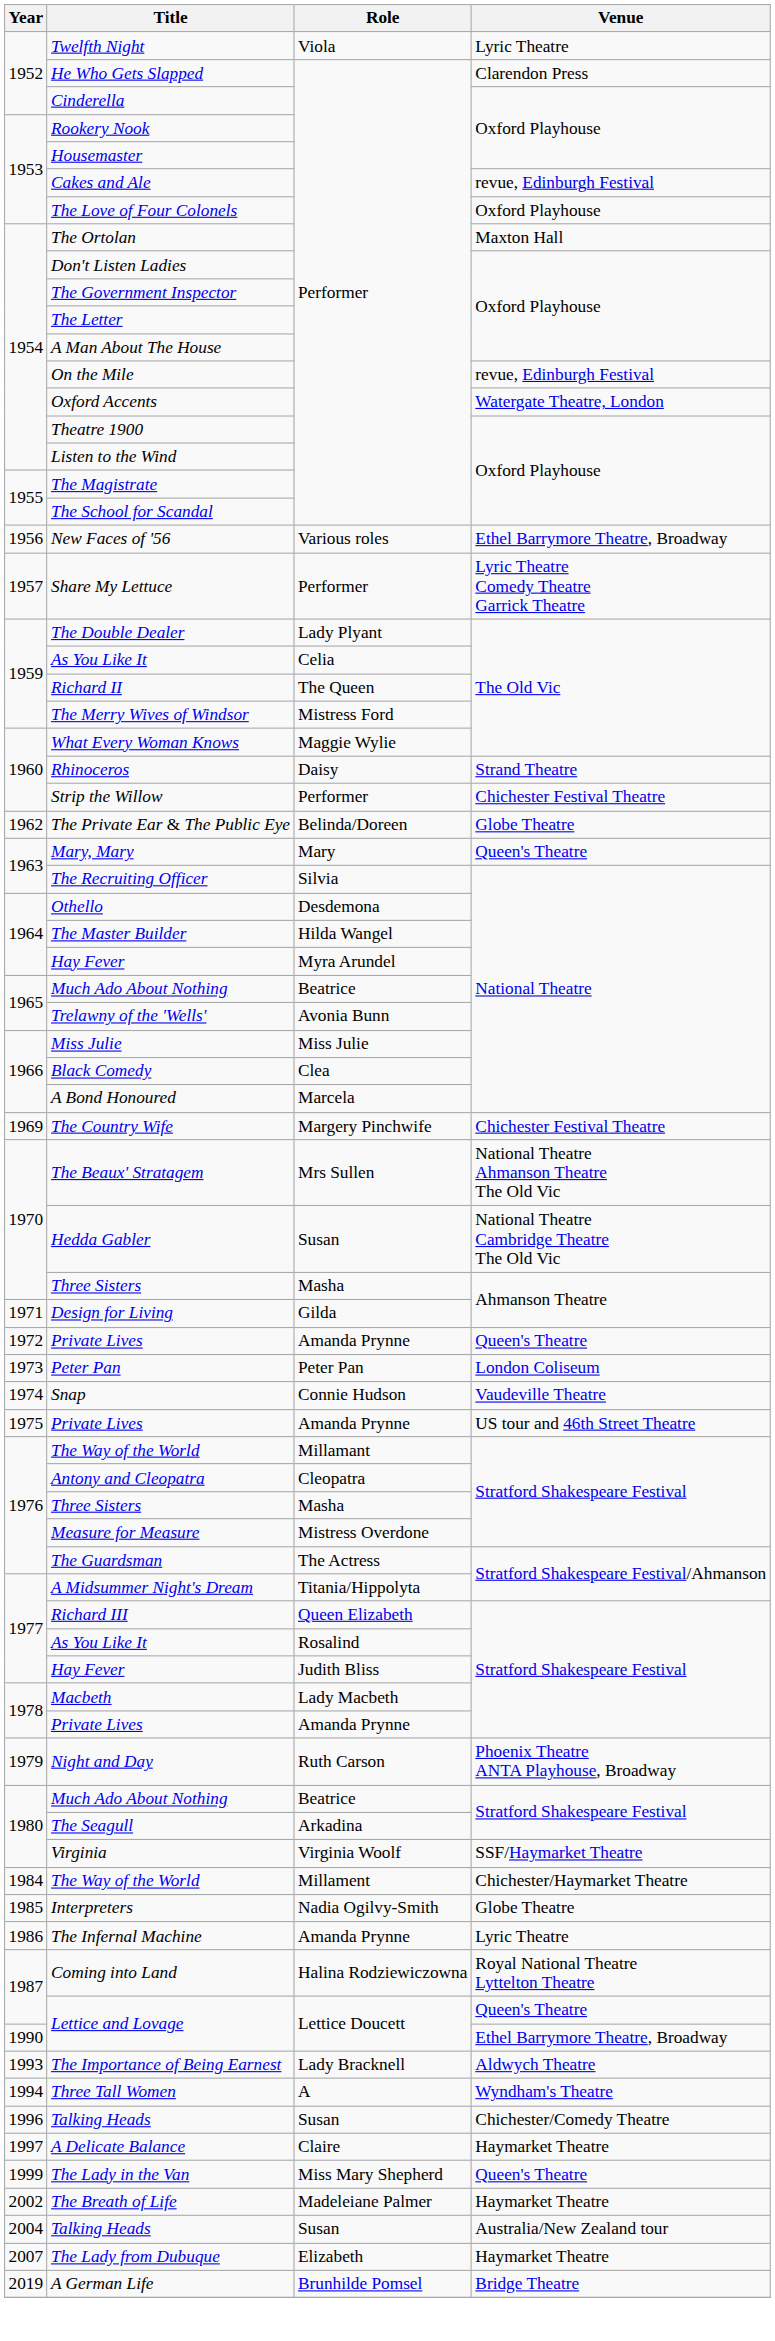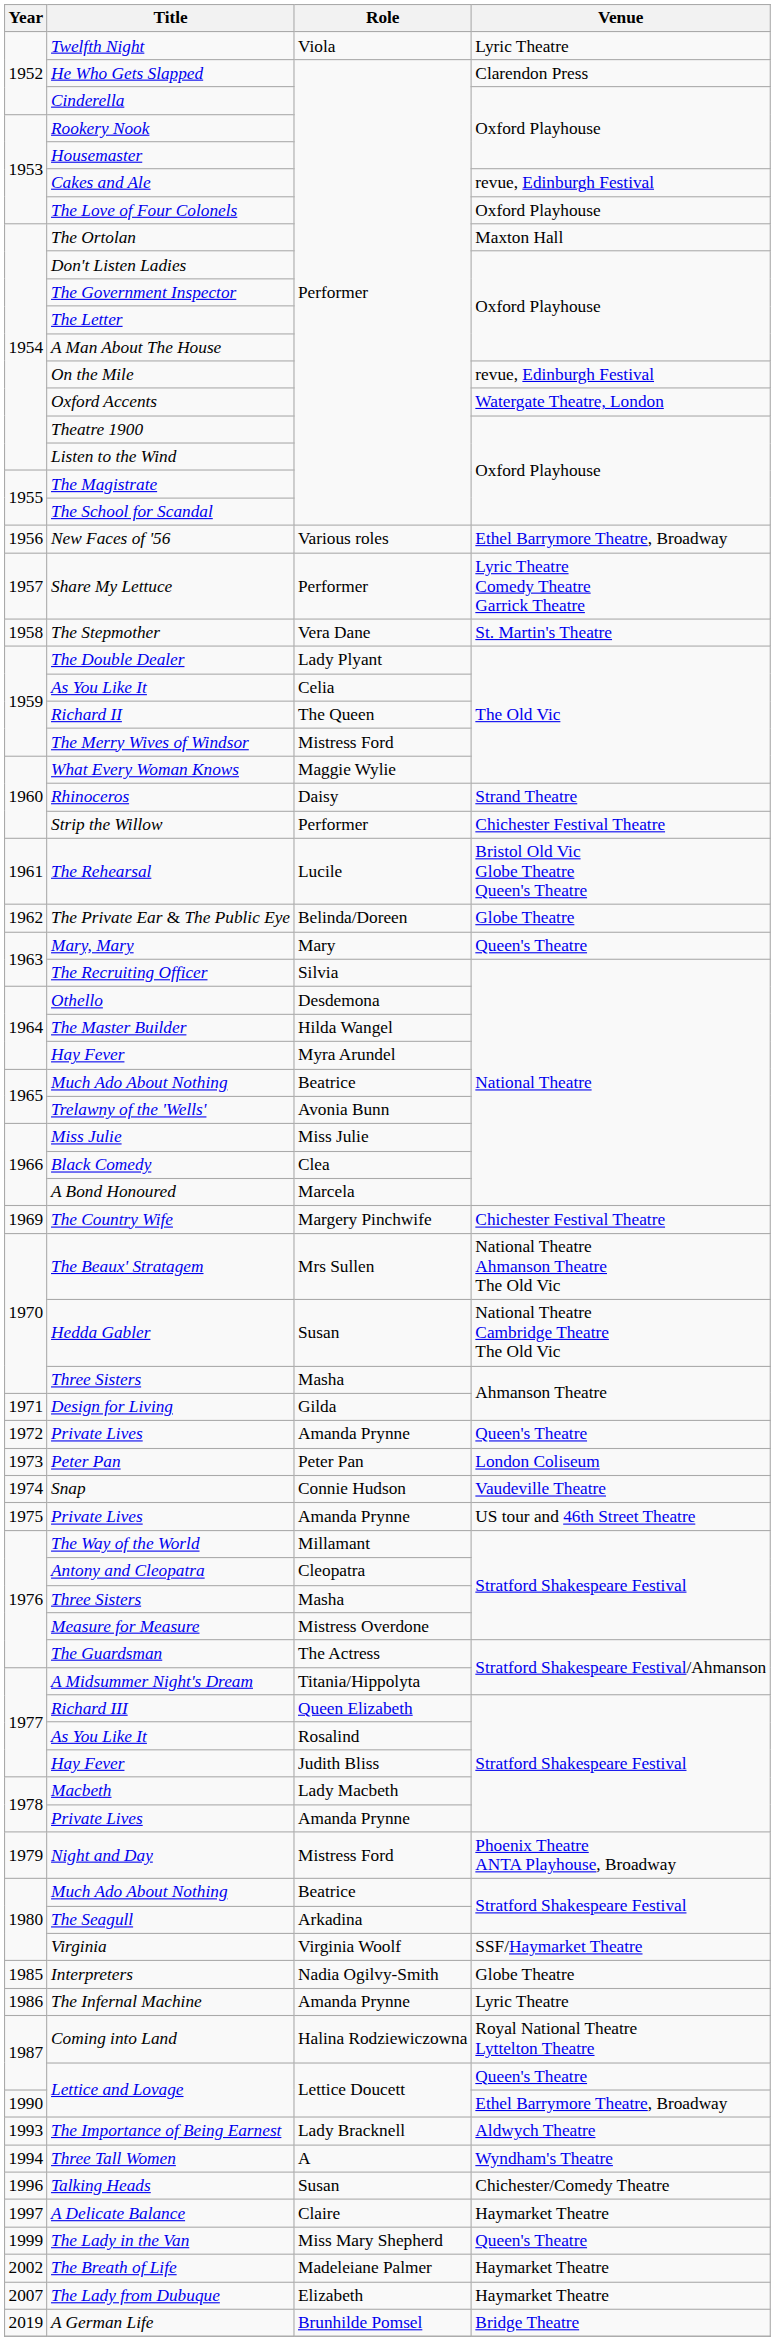+ row: 1958 | The Stepmother | Vera Dane | St. Martin's Theatre
+ row: 1961 | The Rehearsal | Lucile | Bristol Old Vic Globe Theatre Queen's Theatre
Night and Day | Role: Ruth Carson -> Mistress Ford
- row: 1984 | The Way of the World | Millament | Chichester/Haymarket Theatre
- row: 2004 | Talking Heads | Susan | Australia/New Zealand tour
